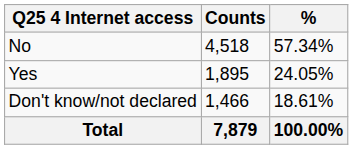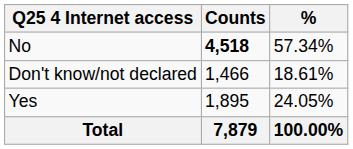No | Counts: normal -> bold
rows swapped: Yes <-> Don't know/not declared
